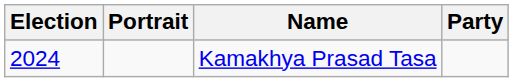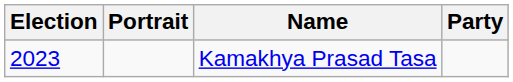Kamakhya Prasad Tasa | Election: 2024 -> 2023
